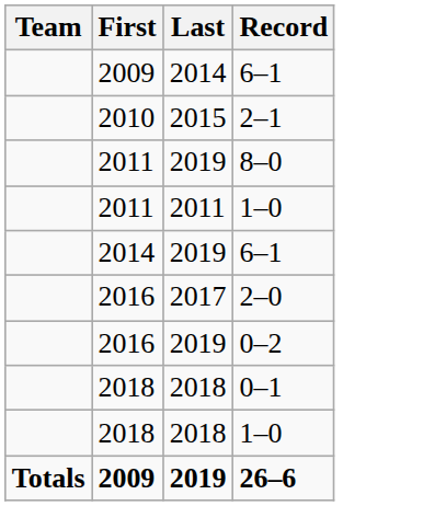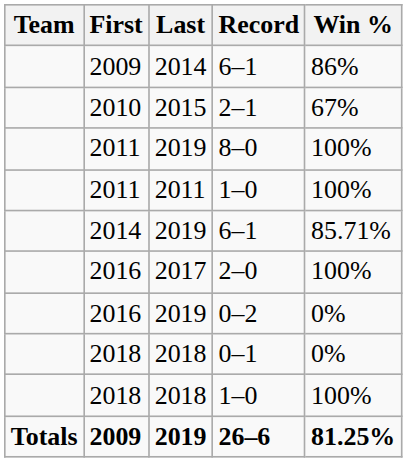+ column: Win % | 86% | 67% | 100% | 100% | 85.71% | 100% | 0% | 0% | 100% | 81.25%
